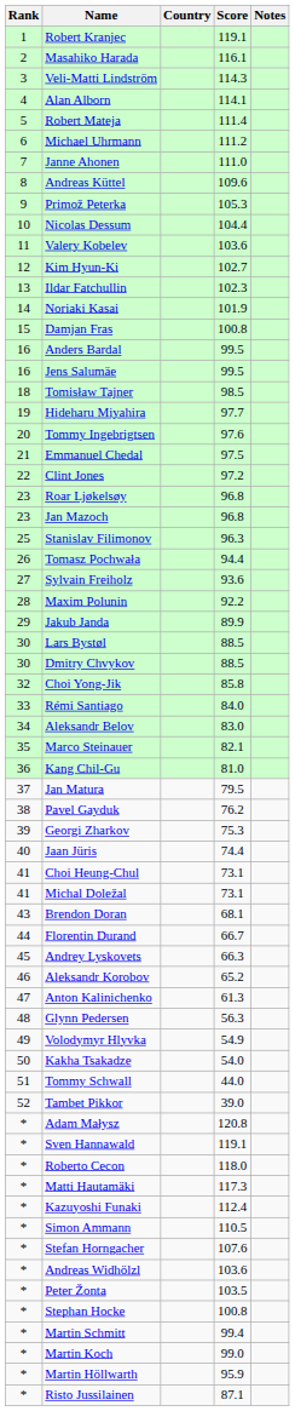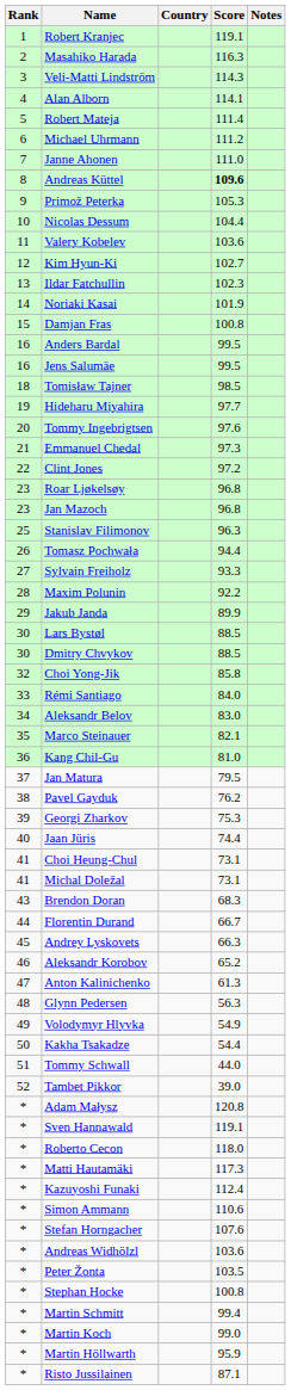Masahiko Harada | Score: 116.1 -> 116.3
Andreas Küttel | Score: normal -> bold
Emmanuel Chedal | Score: 97.5 -> 97.3
Sylvain Freiholz | Score: 93.6 -> 93.3
Brendon Doran | Score: 68.1 -> 68.3
Kakha Tsakadze | Score: 54.0 -> 54.4
Simon Ammann | Score: 110.5 -> 110.6
